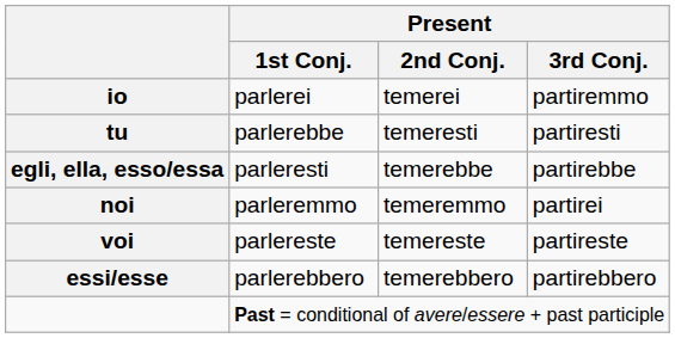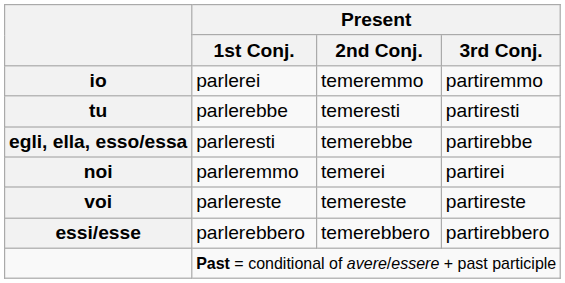io | Present / 2nd Conj.: temerei -> temeremmo
noi | Present / 2nd Conj.: temeremmo -> temerei
